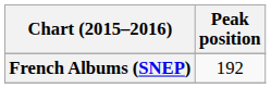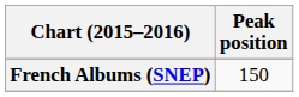French Albums (SNEP) | Peak position: 192 -> 150
